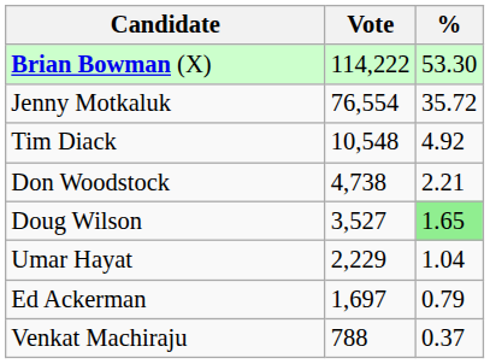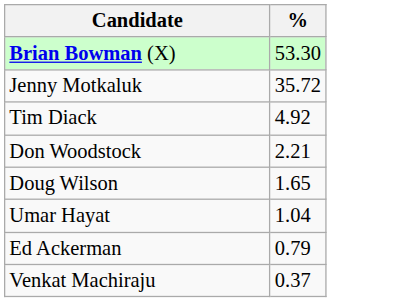- column: Vote | 114,222 | 76,554 | 10,548 | 4,738 | 3,527 | 2,229 | 1,697 | 788
Doug Wilson | %: lightgreen background -> no background
